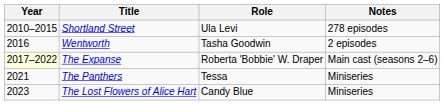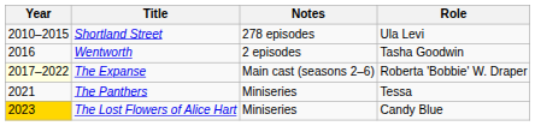columns swapped: Role <-> Notes
The Lost Flowers of Alice Hart | Year: no background -> gold background
